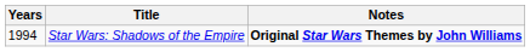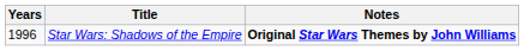Star Wars: Shadows of the Empire | Years: 1994 -> 1996
